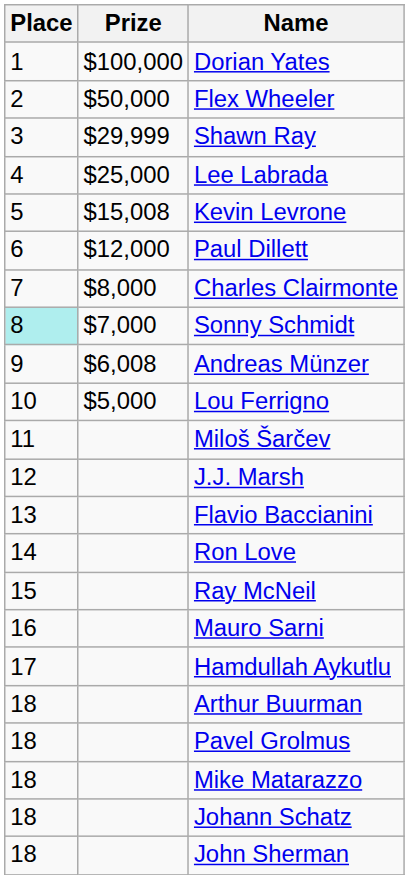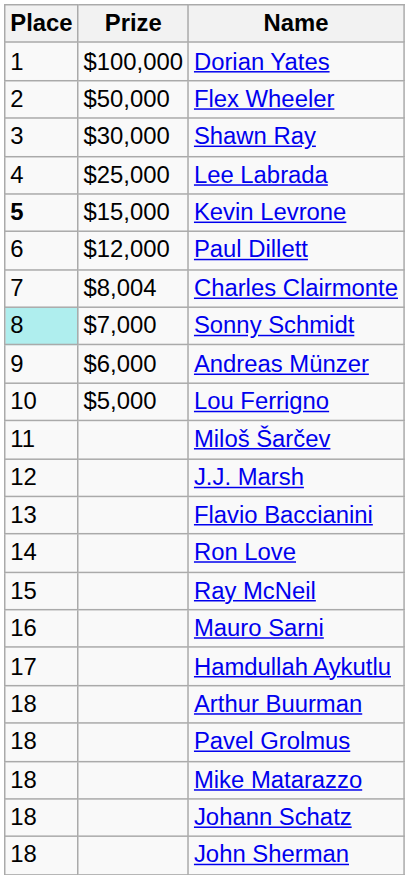Shawn Ray | Prize: $29,999 -> $30,000
Kevin Levrone | Place: normal -> bold
Kevin Levrone | Prize: $15,008 -> $15,000
Charles Clairmonte | Prize: $8,000 -> $8,004
Andreas Münzer | Prize: $6,008 -> $6,000
